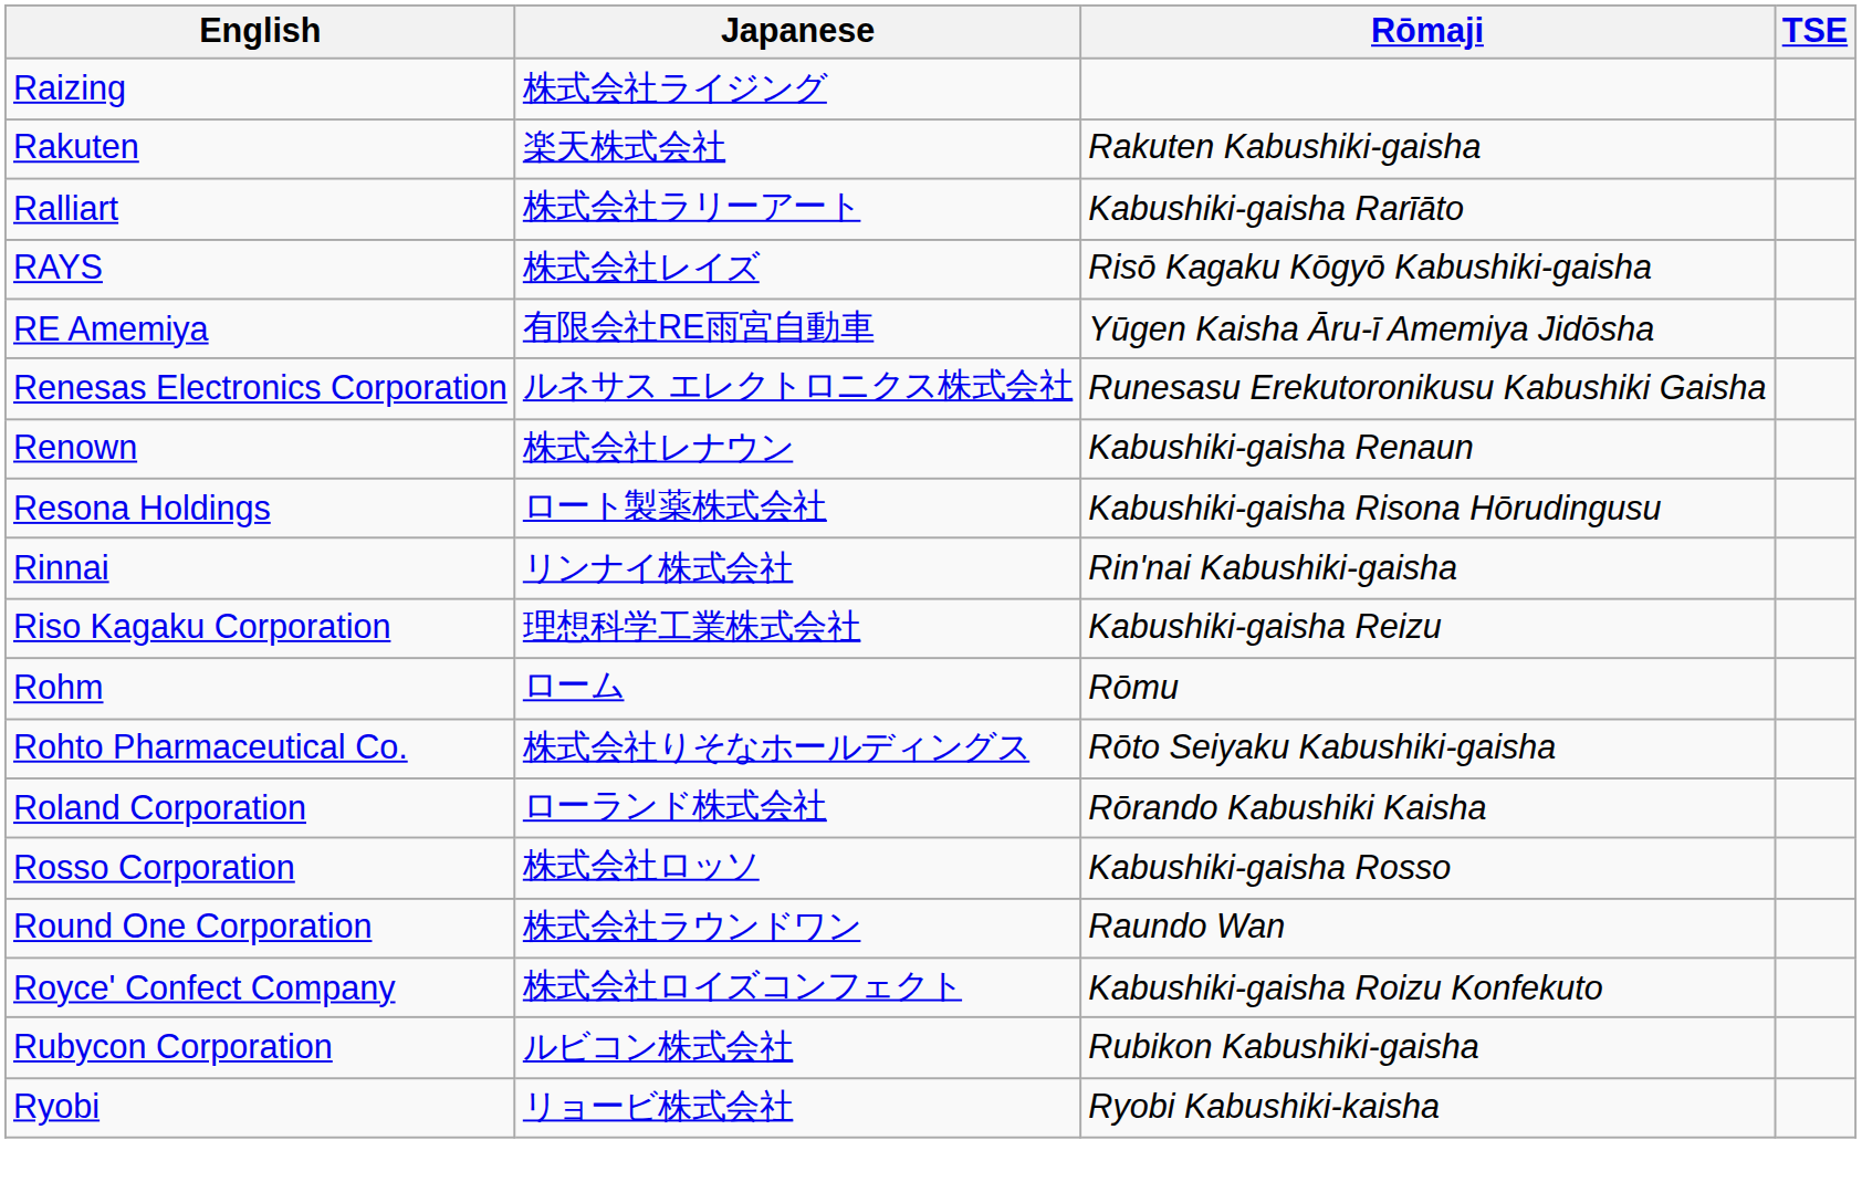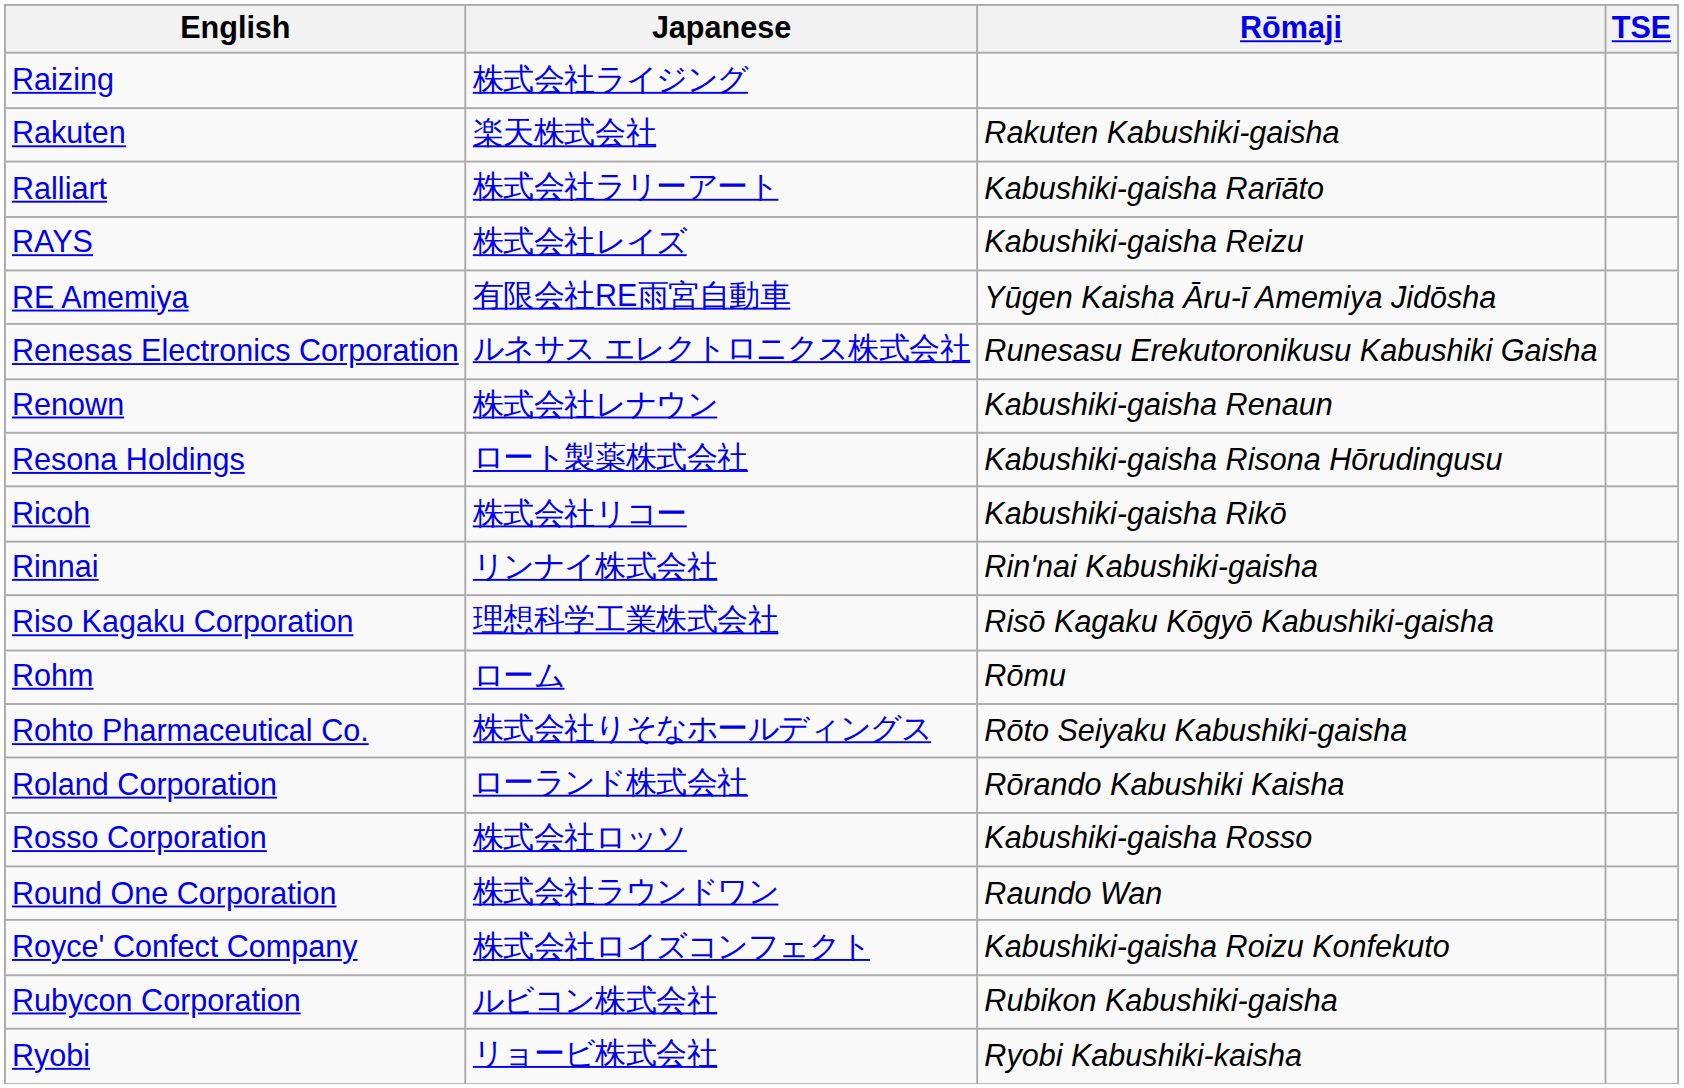RAYS | Rōmaji: Risō Kagaku Kōgyō Kabushiki-gaisha -> Kabushiki-gaisha Reizu
+ row: Ricoh | 株式会社リコー | Kabushiki-gaisha Rikō
Riso Kagaku Corporation | Rōmaji: Kabushiki-gaisha Reizu -> Risō Kagaku Kōgyō Kabushiki-gaisha
